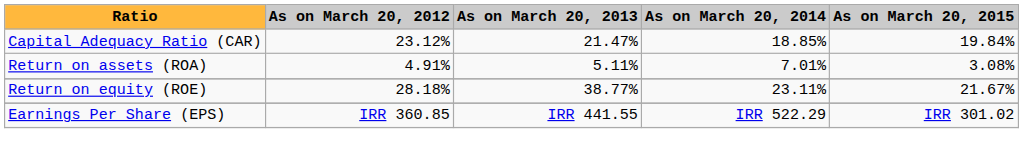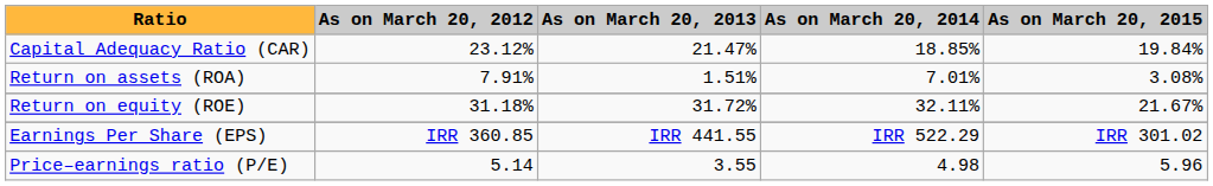Return on assets (ROA) | As on March 20, 2012: 4.91% -> 7.91%
Return on assets (ROA) | As on March 20, 2013: 5.11% -> 1.51%
Return on equity (ROE) | As on March 20, 2012: 28.18% -> 31.18%
Return on equity (ROE) | As on March 20, 2013: 38.77% -> 31.72%
Return on equity (ROE) | As on March 20, 2014: 23.11% -> 32.11%
+ row: Price–earnings ratio (P/E) | 5.14 | 3.55 | 4.98 | 5.96
